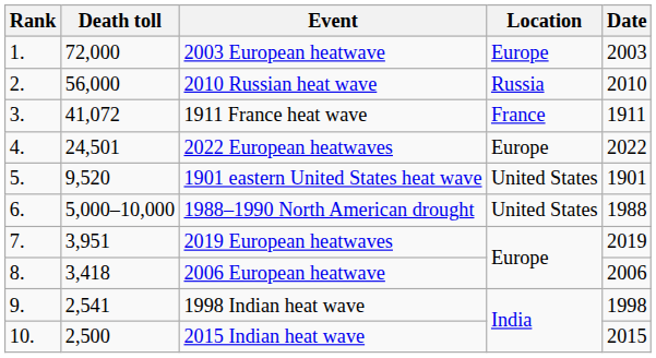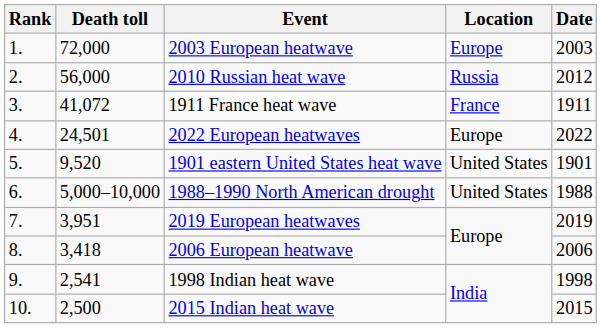2010 Russian heat wave | Date: 2010 -> 2012
